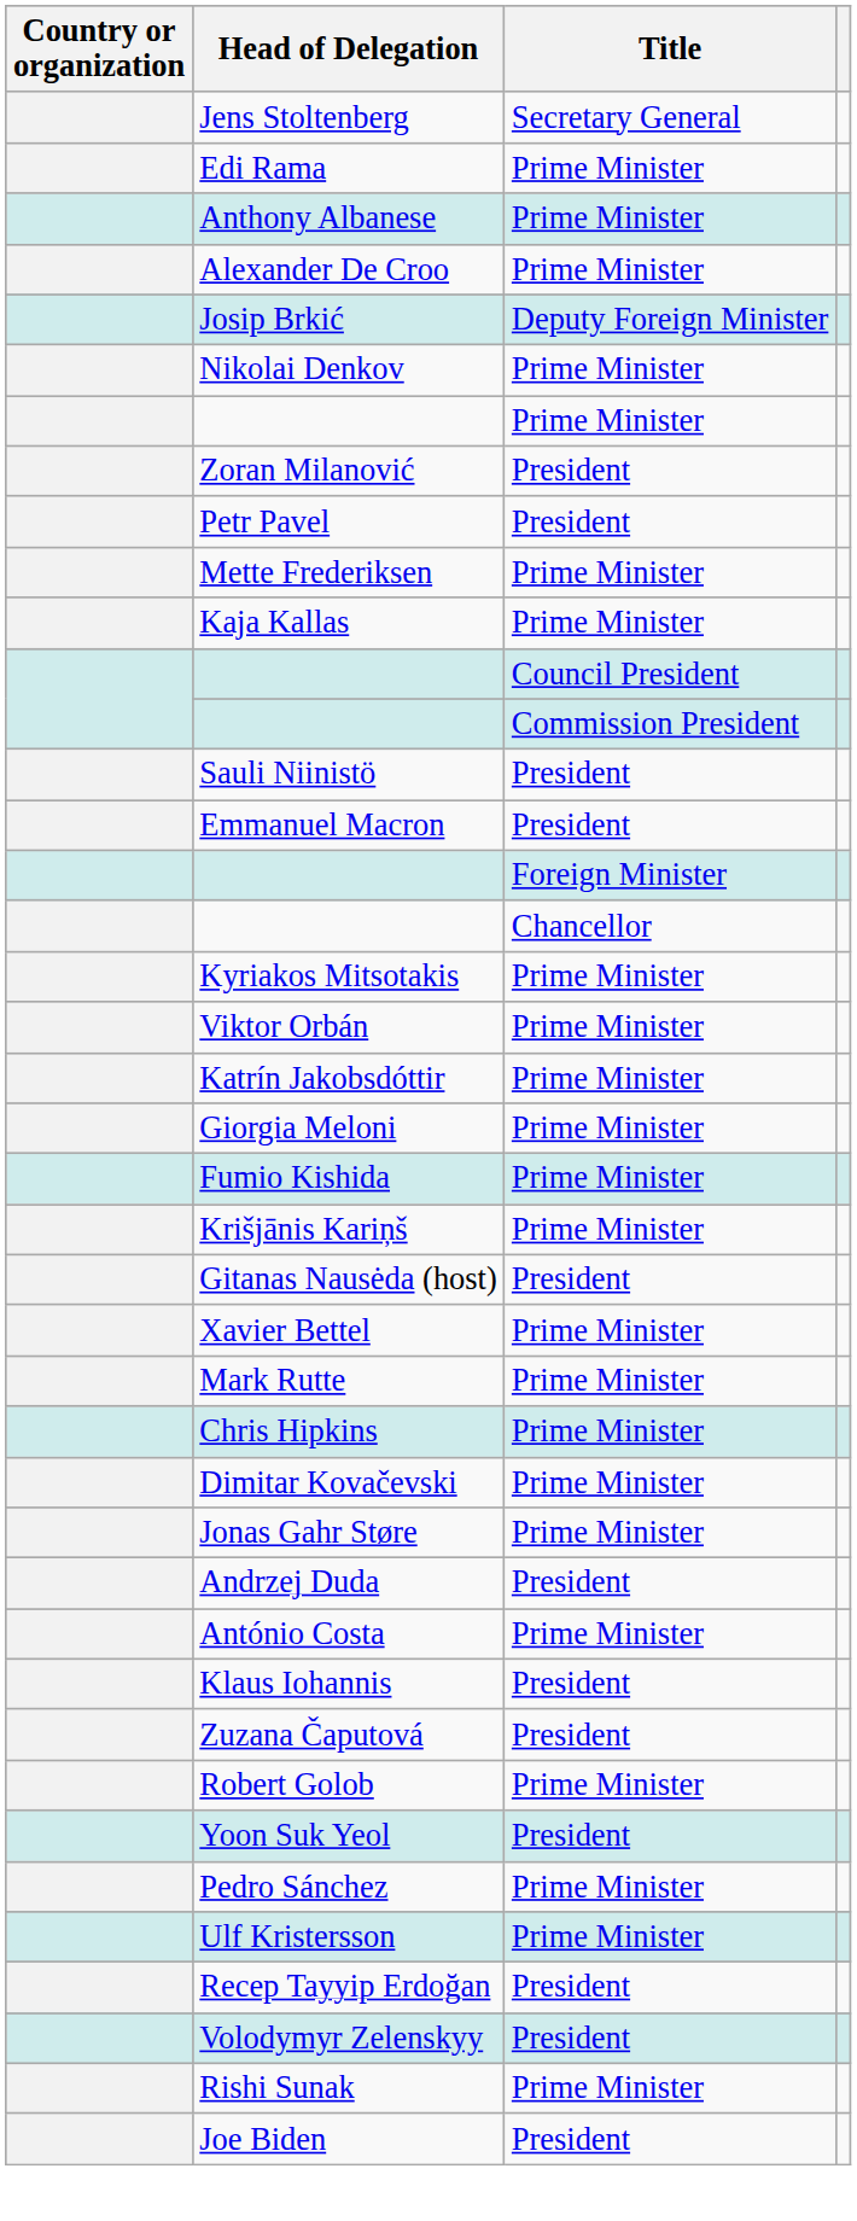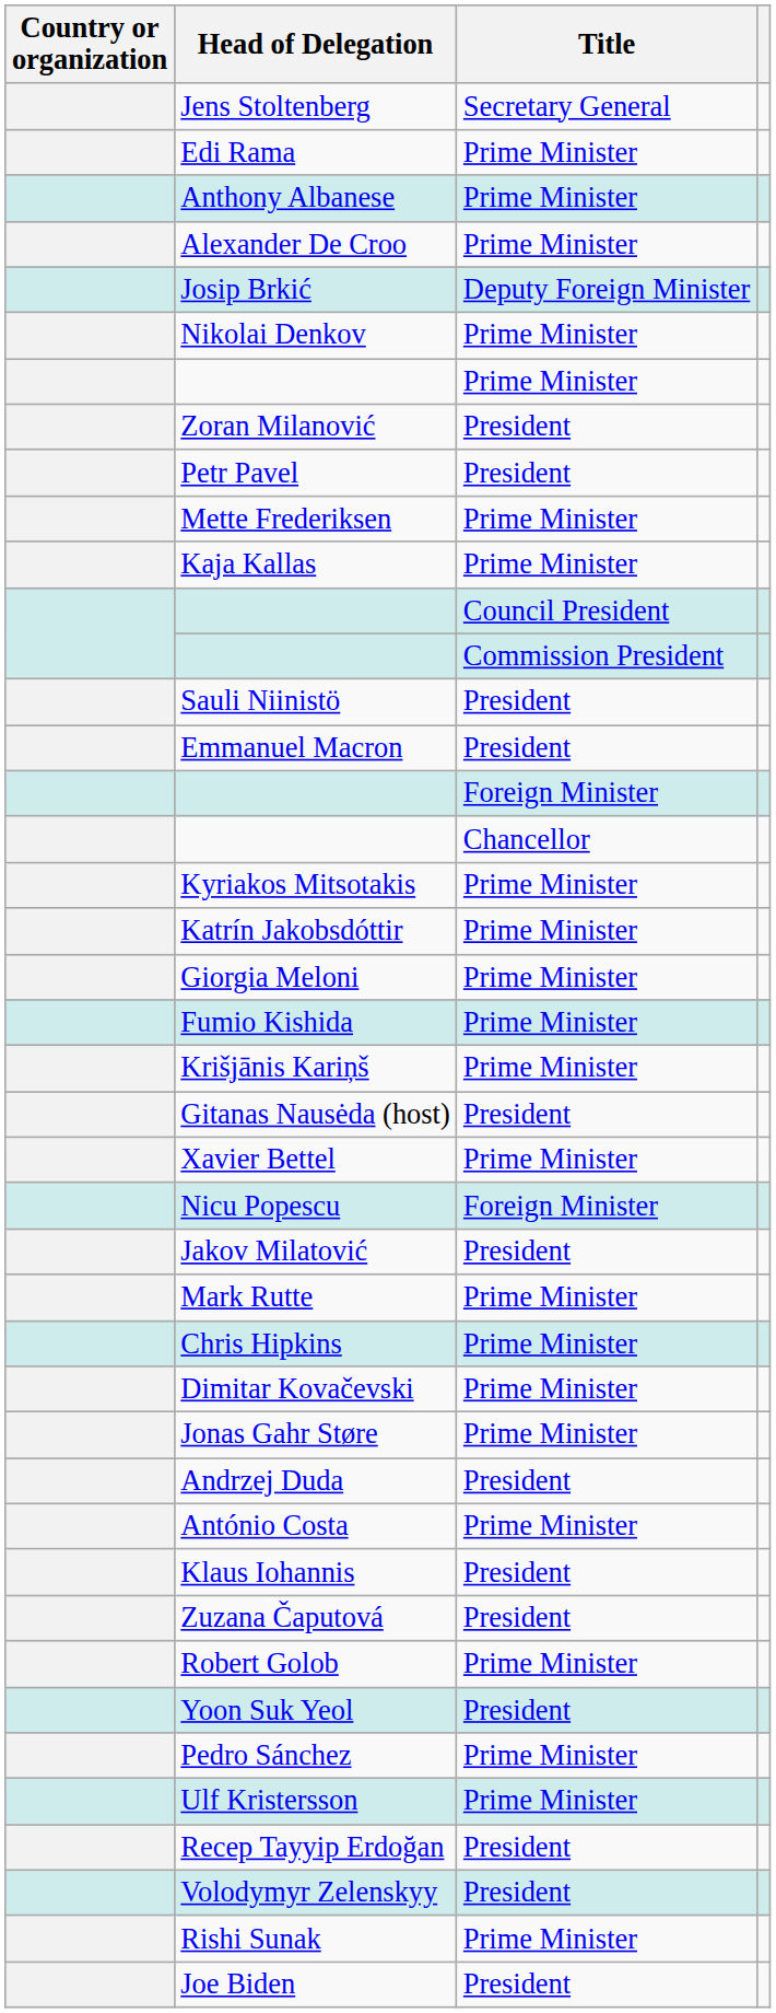- row: Viktor Orbán | Prime Minister
+ row: Nicu Popescu | Foreign Minister
+ row: Jakov Milatović | President
